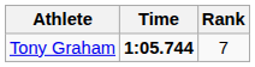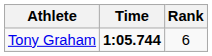Tony Graham | Rank: 7 -> 6
